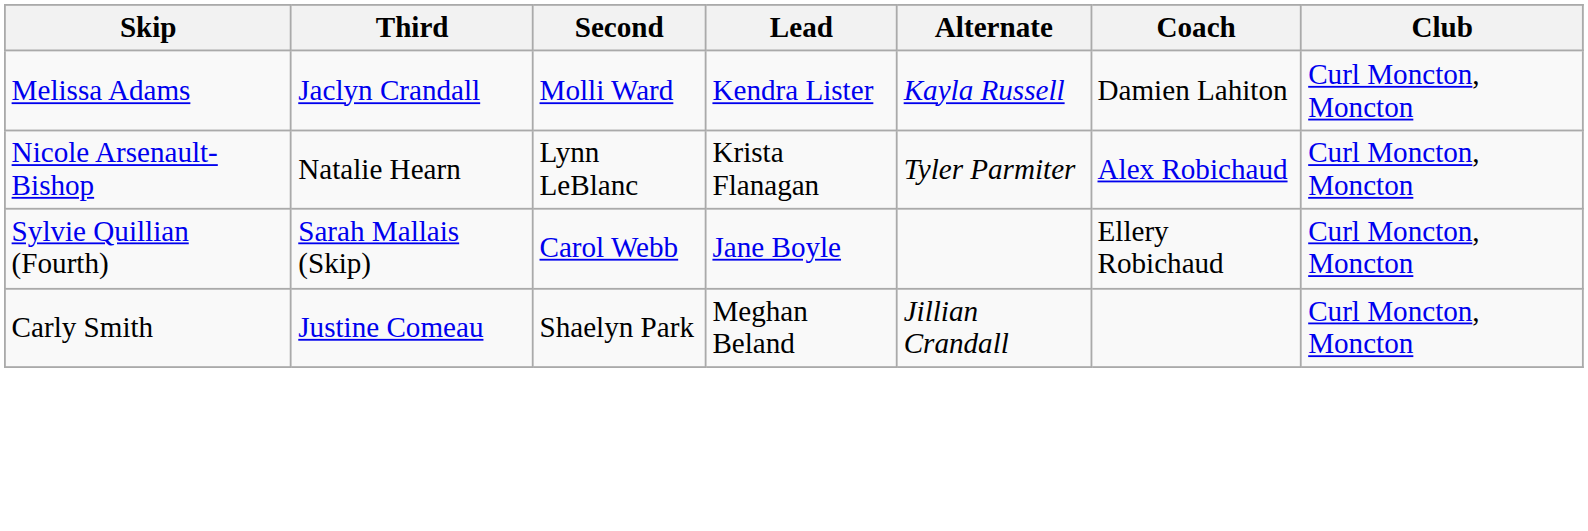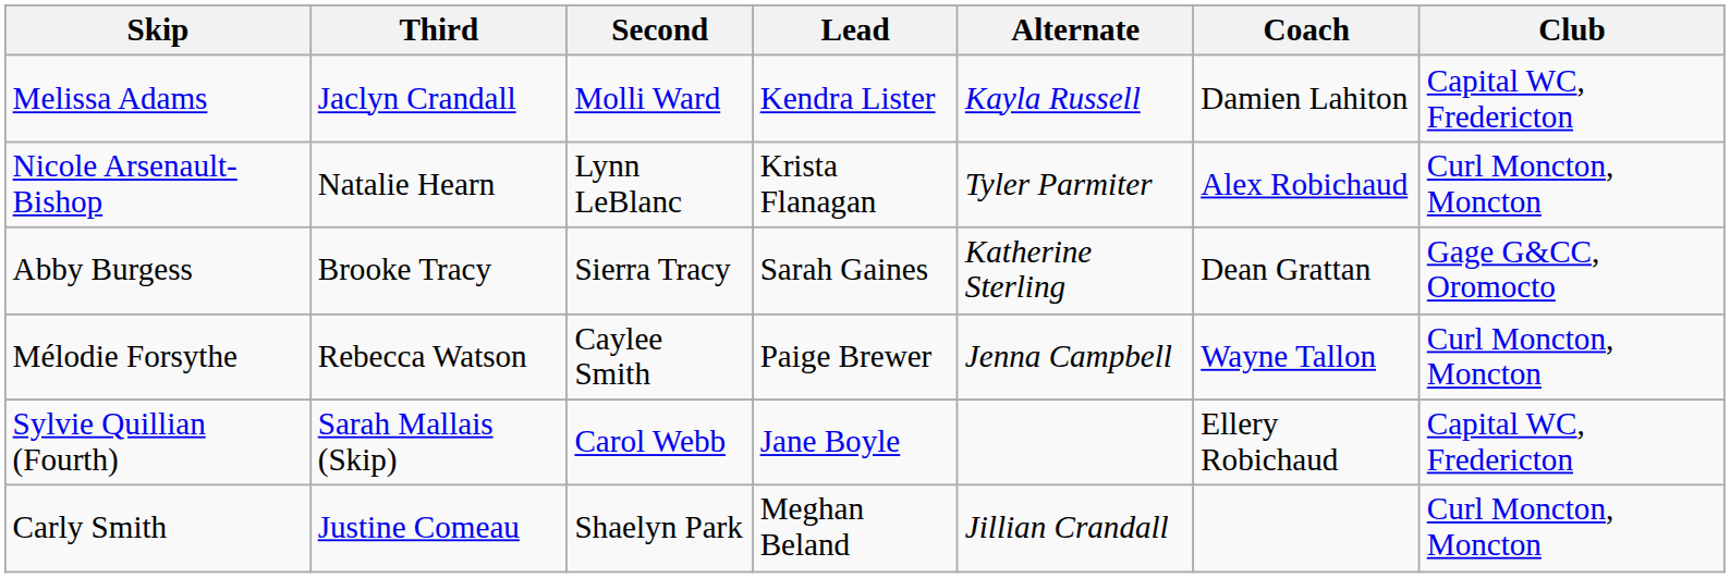Melissa Adams | Club: Curl Moncton, Moncton -> Capital WC, Fredericton
+ row: Abby Burgess | Brooke Tracy | Sierra Tracy | Sarah Gaines | Katherine Sterling | Dean Grattan | Gage G&CC, Oromocto
+ row: Mélodie Forsythe | Rebecca Watson | Caylee Smith | Paige Brewer | Jenna Campbell | Wayne Tallon | Curl Moncton, Moncton
Sylvie Quillian (Fourth) | Club: Curl Moncton, Moncton -> Capital WC, Fredericton
